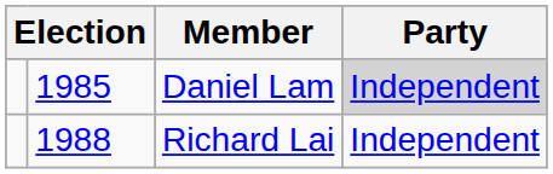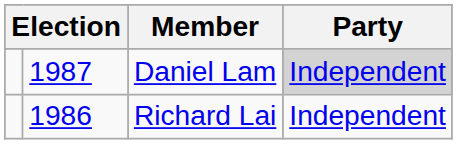Daniel Lam | column 2: 1985 -> 1987
Richard Lai | column 2: 1988 -> 1986
